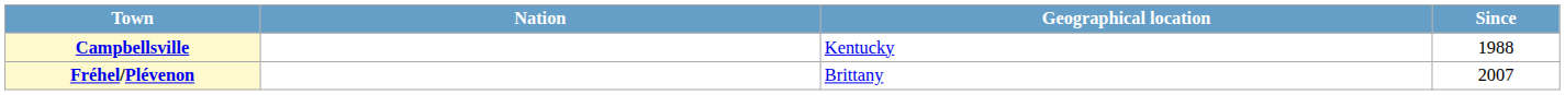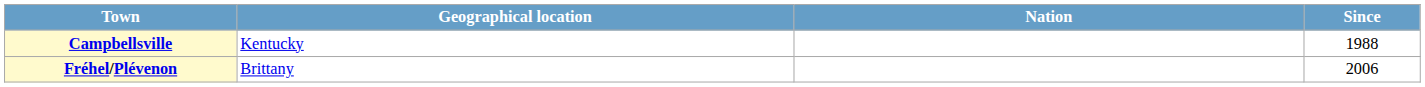columns swapped: Geographical location <-> Nation
Fréhel/Plévenon | Since: 2007 -> 2006
